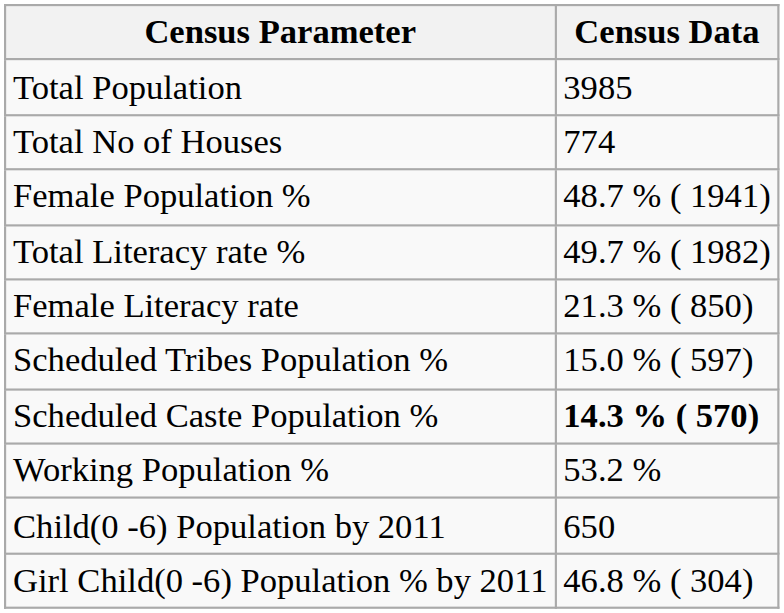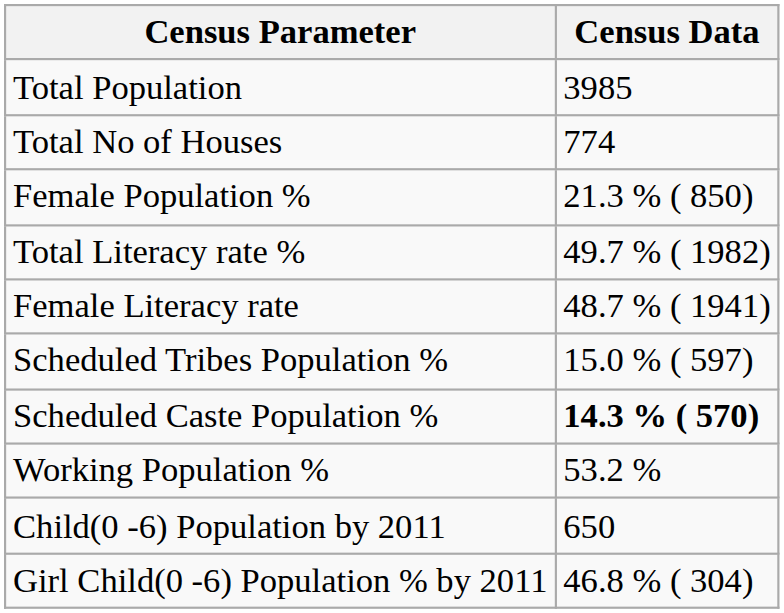Female Population % | Census Data: 48.7 % ( 1941) -> 21.3 % ( 850)
Female Literacy rate | Census Data: 21.3 % ( 850) -> 48.7 % ( 1941)
